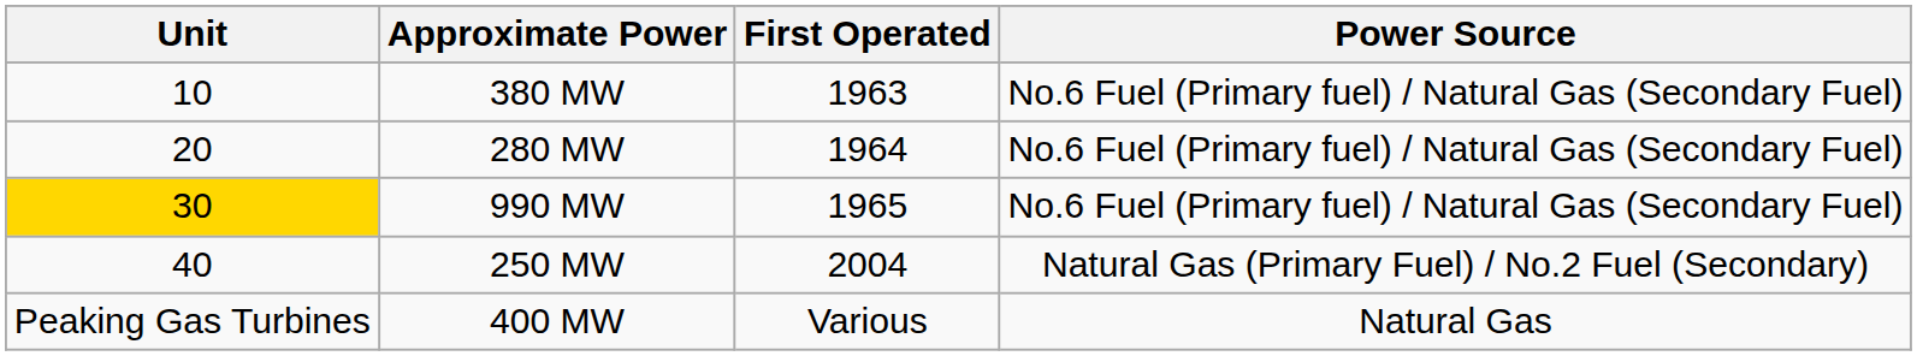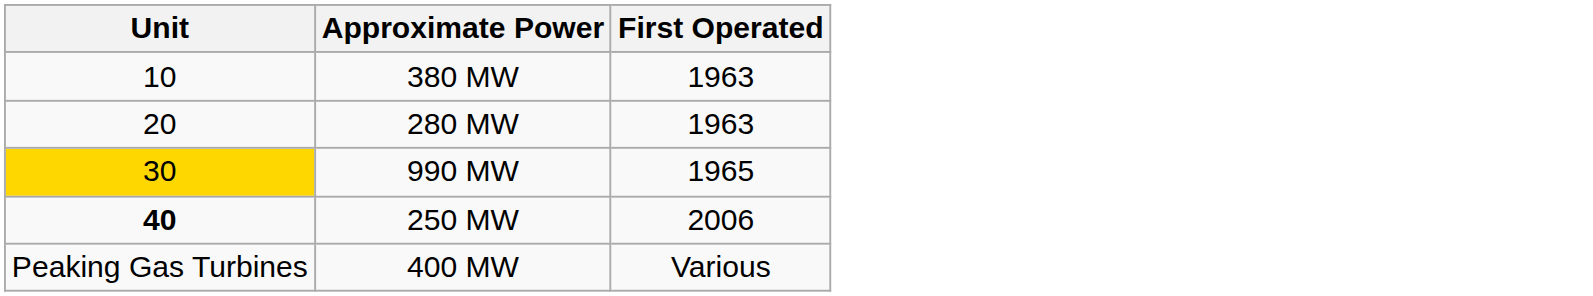- column: Power Source | No.6 Fuel (Primary fuel) / Natural Gas (Secondary Fuel) | No.6 Fuel (Primary fuel) / Natural Gas (Secondary Fuel) | No.6 Fuel (Primary fuel) / Natural Gas (Secondary Fuel) | Natural Gas (Primary Fuel) / No.2 Fuel (Secondary) | Natural Gas
280 MW | First Operated: 1964 -> 1963
250 MW | Unit: normal -> bold
250 MW | First Operated: 2004 -> 2006
